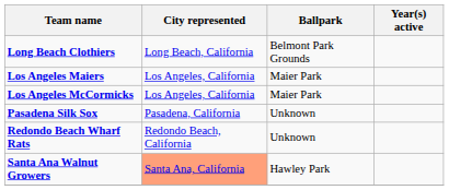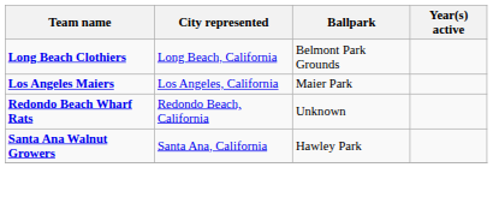- row: Los Angeles McCormicks | Los Angeles, California | Maier Park
- row: Pasadena Silk Sox | Pasadena, California | Unknown
Santa Ana Walnut Growers | City represented: lightsalmon background -> no background
